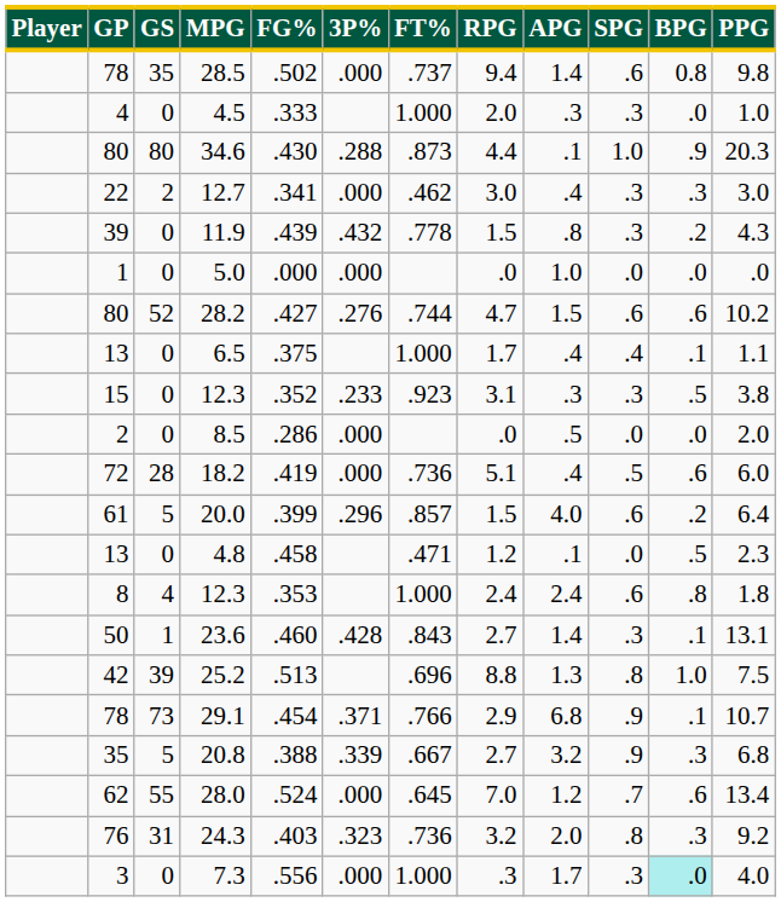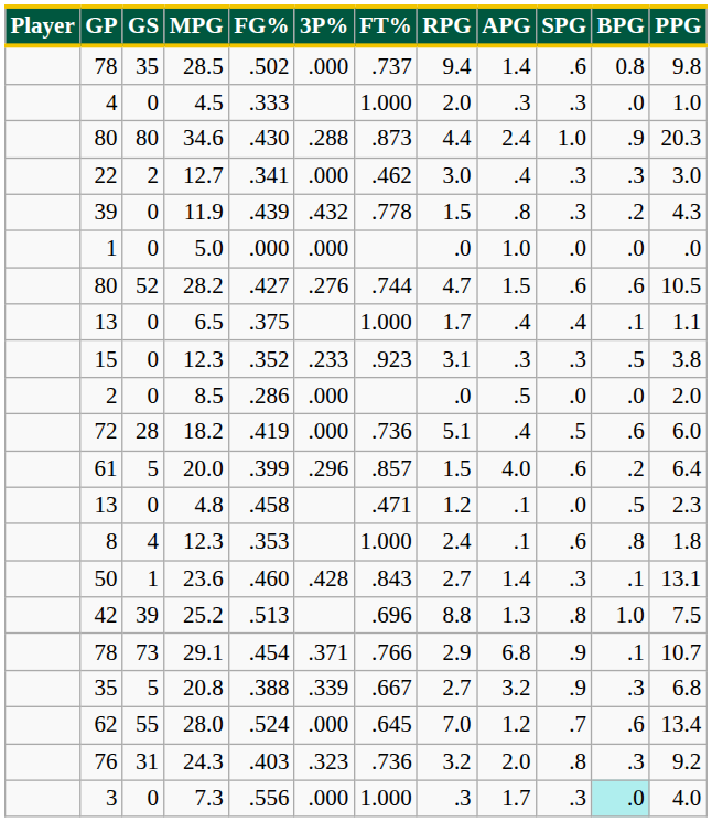34.6 | APG: .1 -> 2.4
28.2 | PPG: 10.2 -> 10.5
8 / 12.3 | APG: 2.4 -> .1
